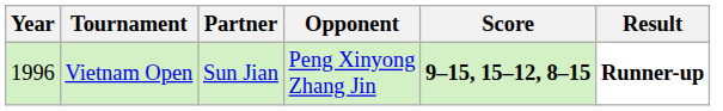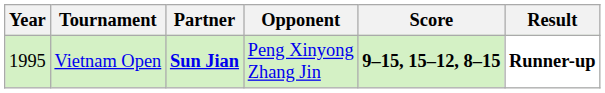Vietnam Open | Year: 1996 -> 1995
Vietnam Open | Partner: normal -> bold
